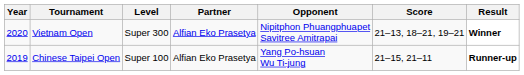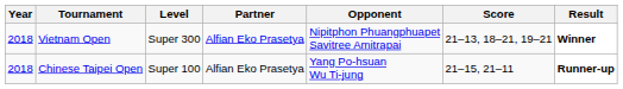Vietnam Open | Year: 2020 -> 2018
Chinese Taipei Open | Year: 2019 -> 2018
